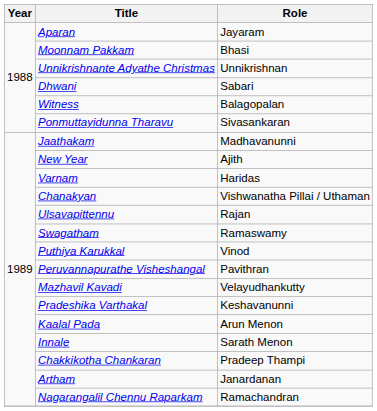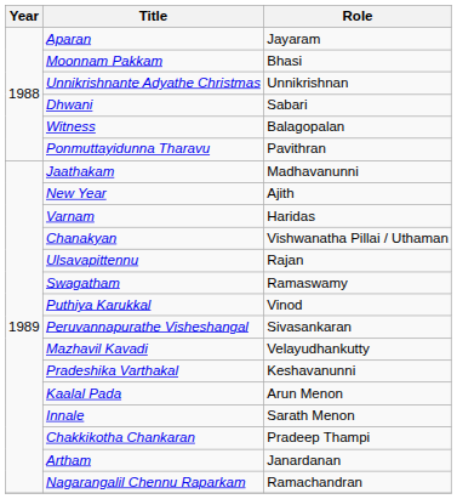Ponmuttayidunna Tharavu | Role: Sivasankaran -> Pavithran
Peruvannapurathe Visheshangal | Role: Pavithran -> Sivasankaran
